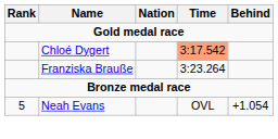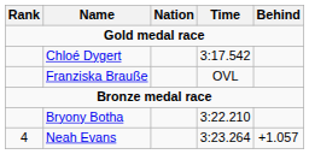Chloé Dygert | Time: lightsalmon background -> no background
Franziska Brauße | Time: 3:23.264 -> OVL
+ row: Bryony Botha | 3:22.210
Neah Evans | Rank: 5 -> 4
Neah Evans | Time: OVL -> 3:23.264
Neah Evans | Behind: +1.054 -> +1.057
